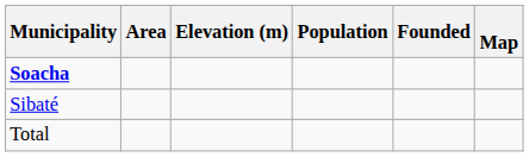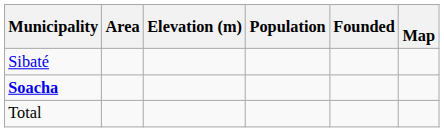rows swapped: Sibaté <-> Soacha
